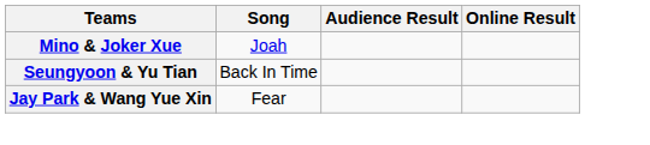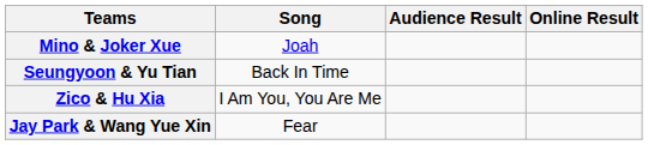+ row: Zico & Hu Xia | I Am You, You Are Me
